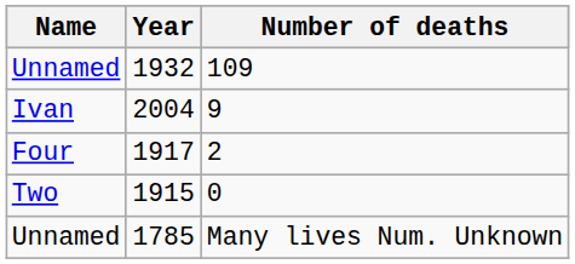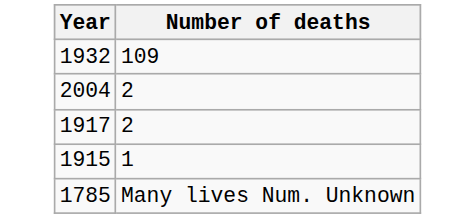- column: Name | Unnamed | Ivan | Four | Two | Unnamed
2004 | Number of deaths: 9 -> 2
1915 | Number of deaths: 0 -> 1
